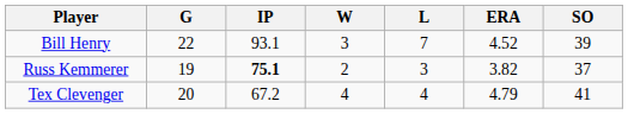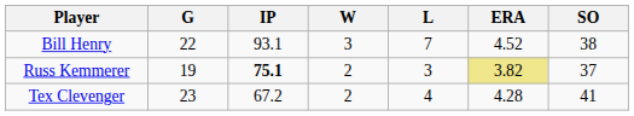Bill Henry | SO: 39 -> 38
Russ Kemmerer | ERA: no background -> khaki background
Tex Clevenger | G: 20 -> 23
Tex Clevenger | W: 4 -> 2
Tex Clevenger | ERA: 4.79 -> 4.28
